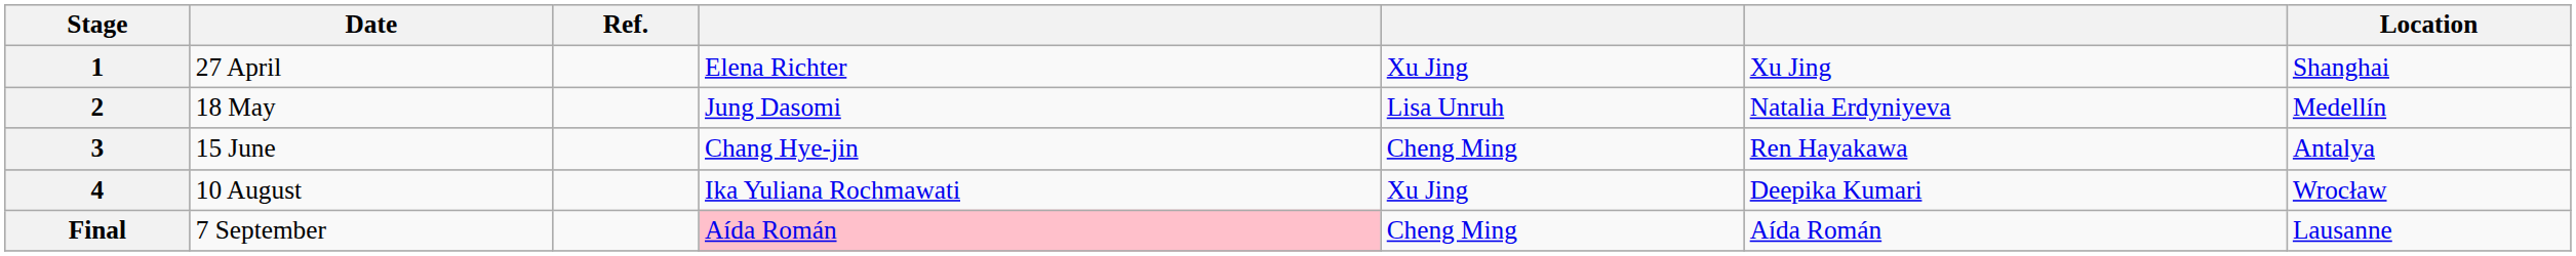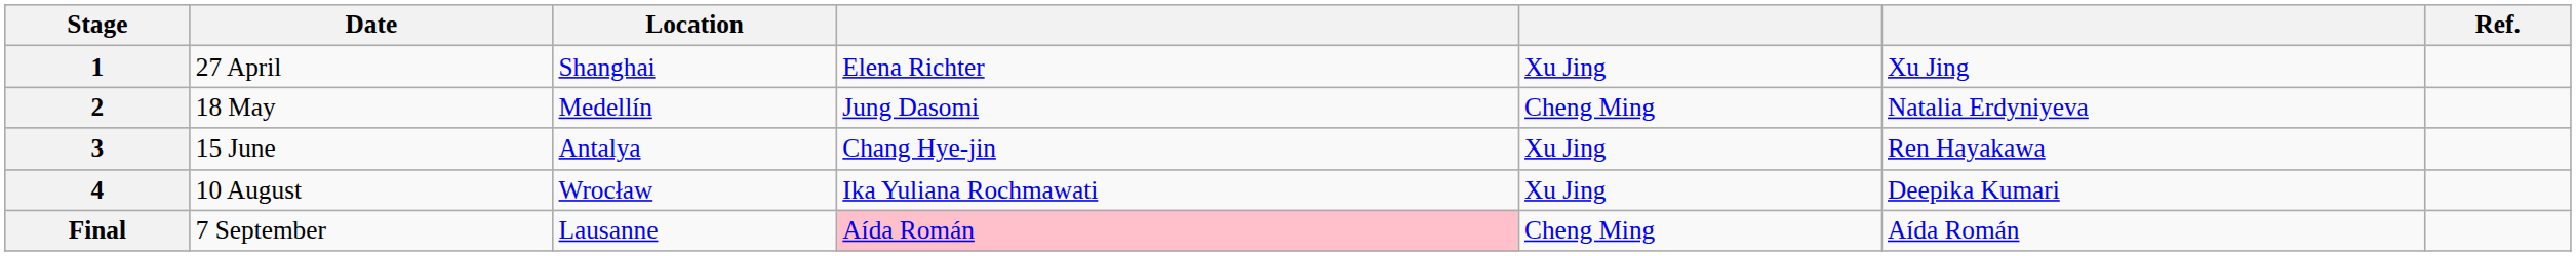columns swapped: Location <-> Ref.
2 | column 5: Lisa Unruh -> Cheng Ming
3 | column 5: Cheng Ming -> Xu Jing
